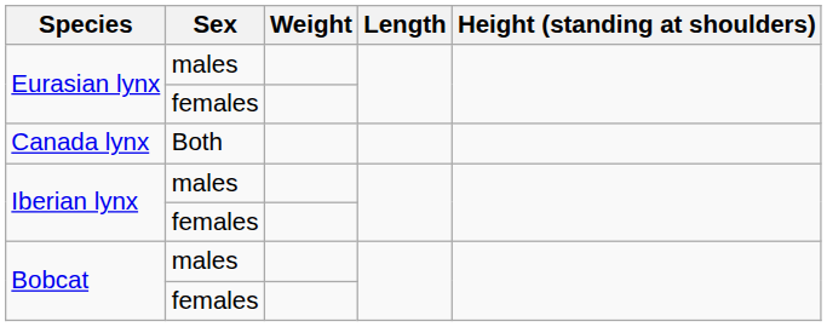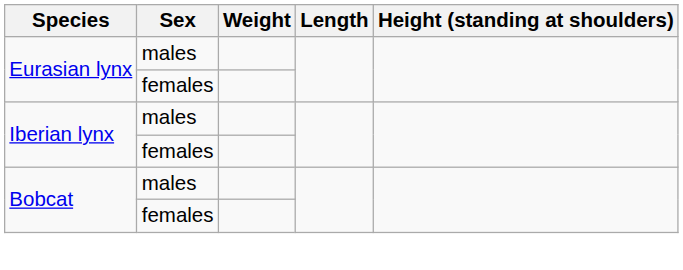- row: Canada lynx | Both
